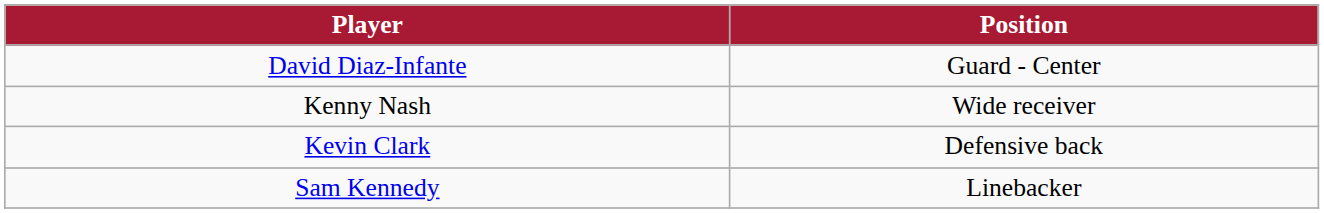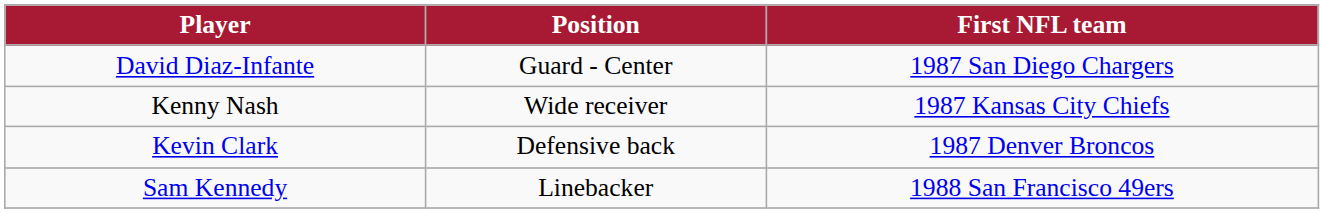+ column: First NFL team | 1987 San Diego Chargers | 1987 Kansas City Chiefs | 1987 Denver Broncos | 1988 San Francisco 49ers
